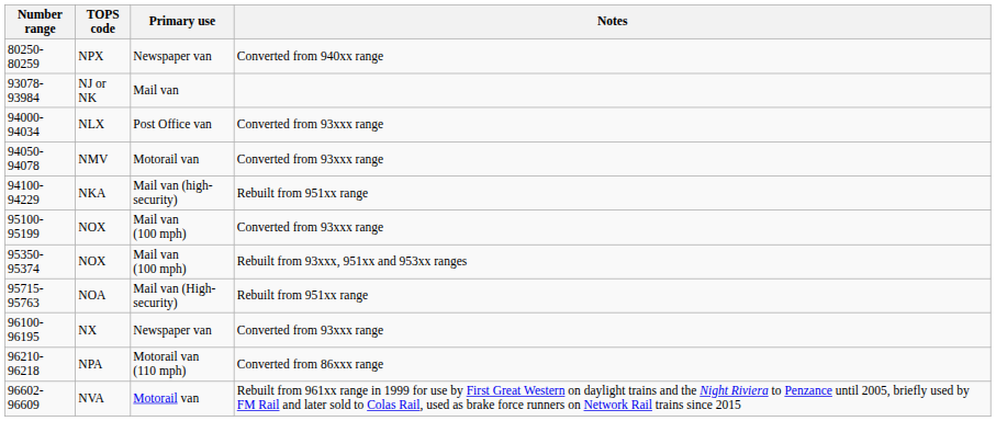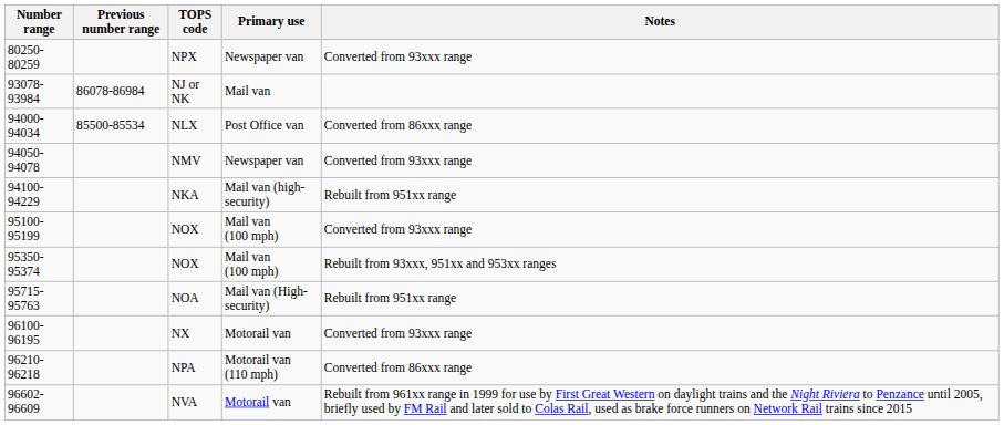+ column: Previous number range | 86078-86984 | 85500-85534
NPX | Notes: Converted from 940xx range -> Converted from 93xxx range
NLX | Notes: Converted from 93xxx range -> Converted from 86xxx range
NMV | Primary use: Motorail van -> Newspaper van
NX | Primary use: Newspaper van -> Motorail van
